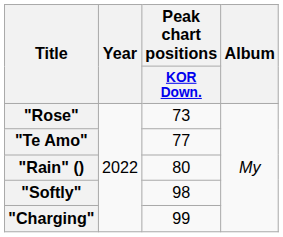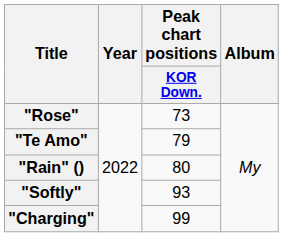"Te Amo" | Peak chart positions / KOR Down.: 77 -> 79
"Softly" | Peak chart positions / KOR Down.: 98 -> 93
